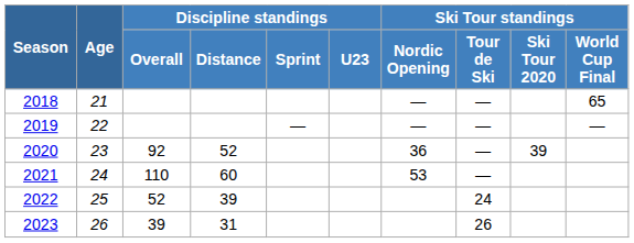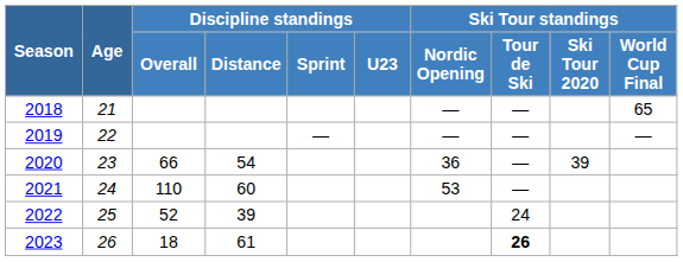2020 | Discipline standings / Overall: 92 -> 66
2020 | Discipline standings / Distance: 52 -> 54
2023 | Discipline standings / Overall: 39 -> 18
2023 | Discipline standings / Distance: 31 -> 61
2023 | Ski Tour standings / Tour de Ski: normal -> bold
